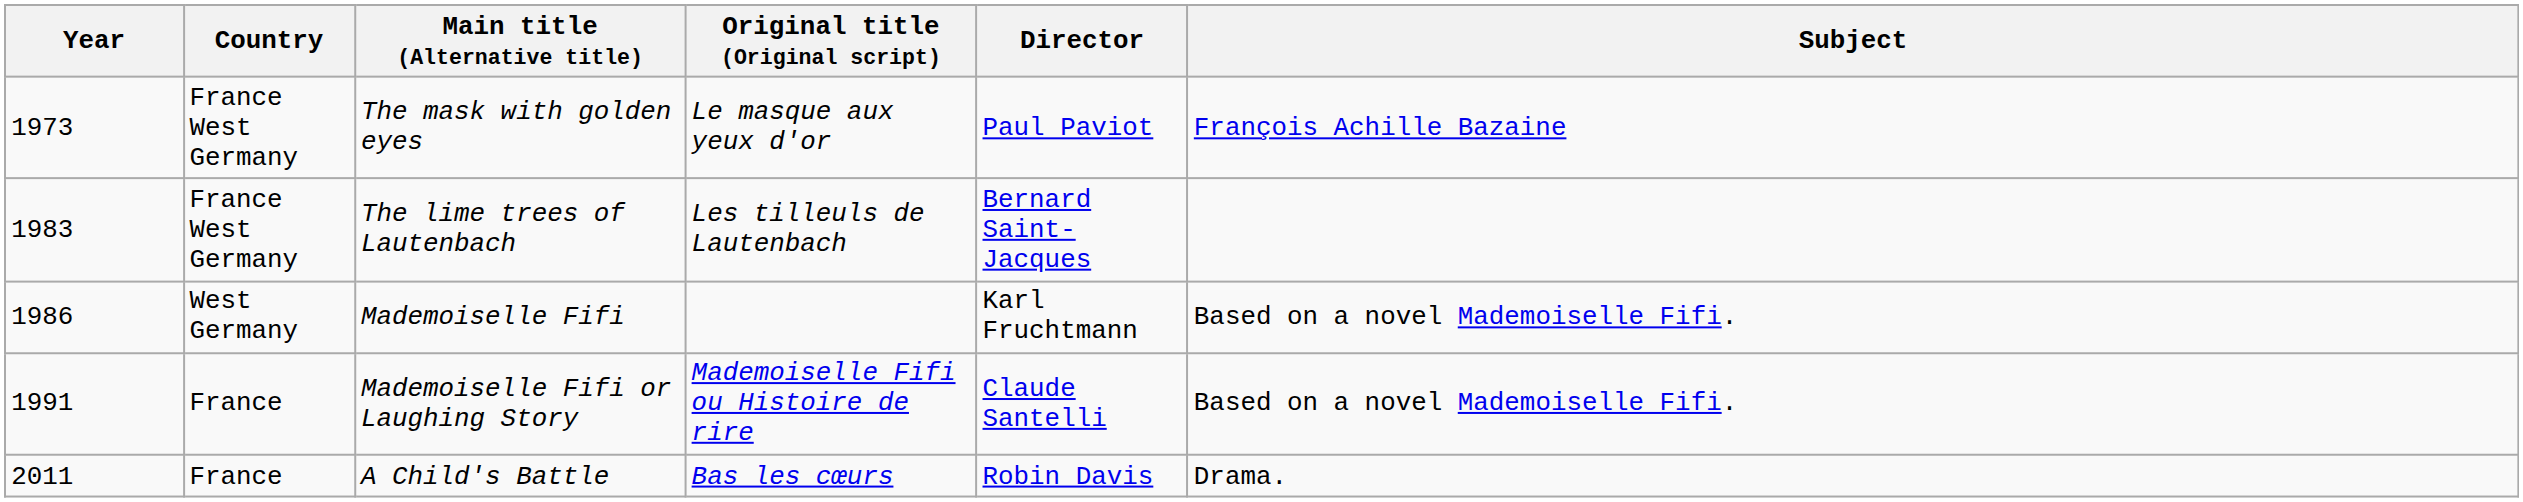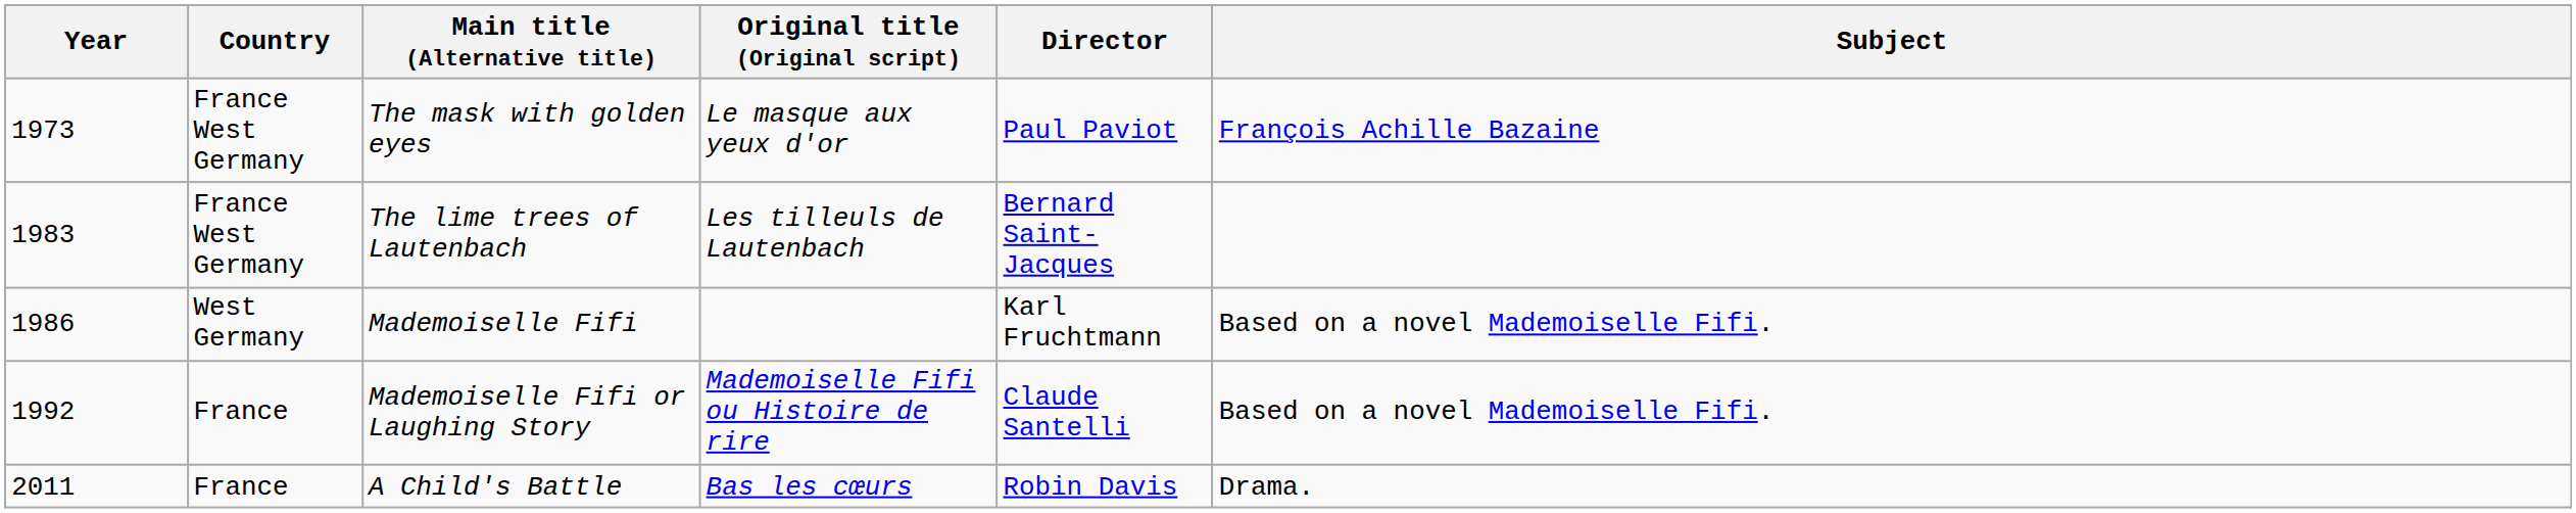Mademoiselle Fifi or Laughing Story | Year: 1991 -> 1992
